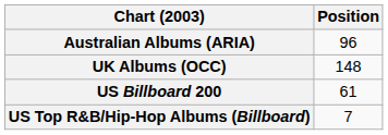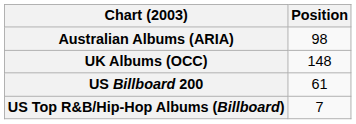Australian Albums (ARIA) | Position: 96 -> 98
